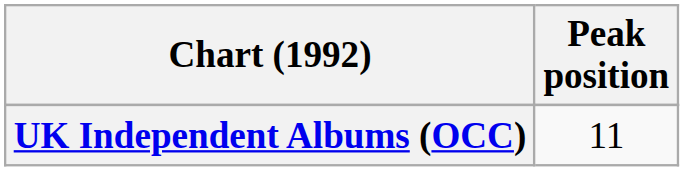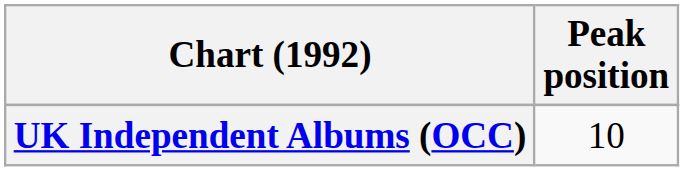UK Independent Albums (OCC) | Peak position: 11 -> 10
